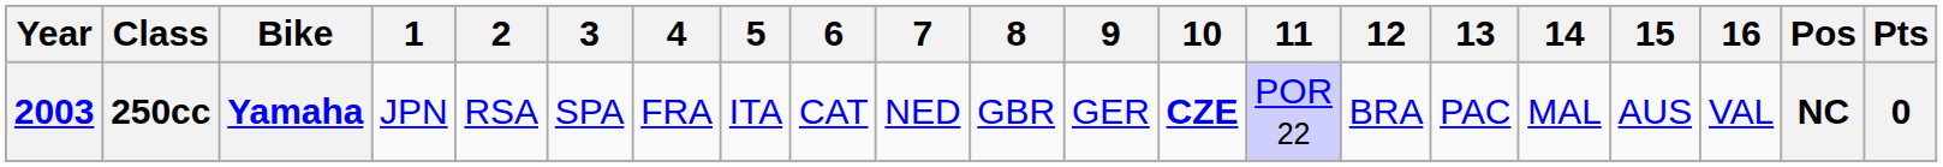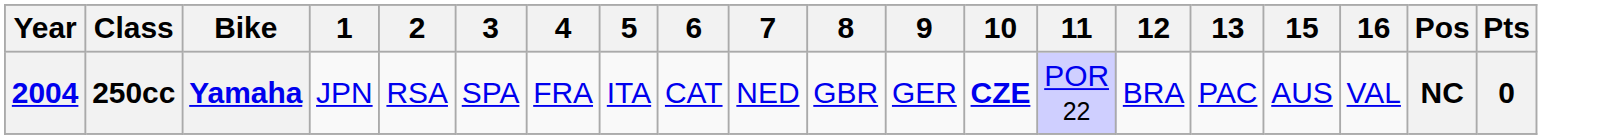- column: 14 | MAL
250cc | Year: 2003 -> 2004
